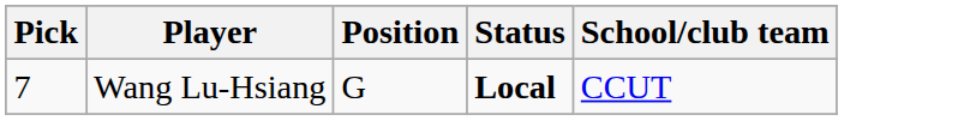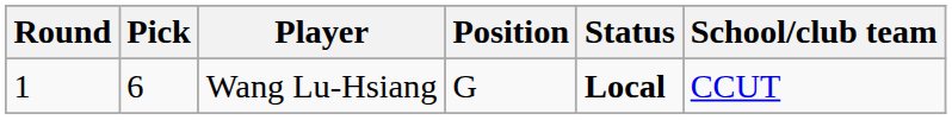+ column: Round | 1
Wang Lu-Hsiang | Pick: 7 -> 6
